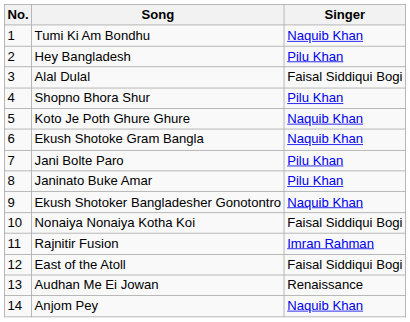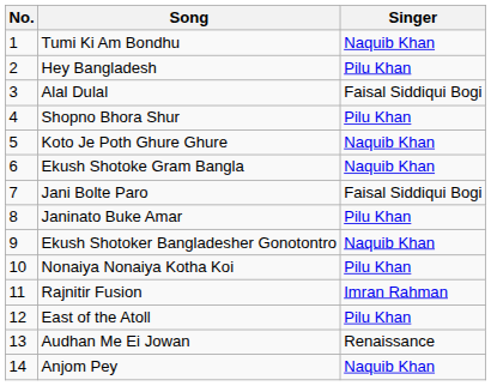Jani Bolte Paro | Singer: Pilu Khan -> Faisal Siddiqui Bogi
Nonaiya Nonaiya Kotha Koi | Singer: Faisal Siddiqui Bogi -> Pilu Khan
East of the Atoll | Singer: Faisal Siddiqui Bogi -> Pilu Khan
